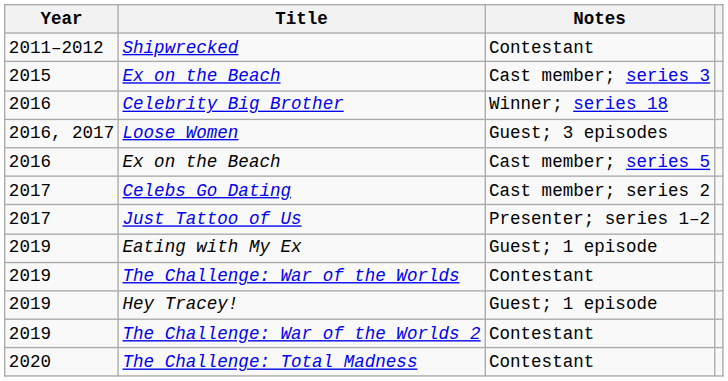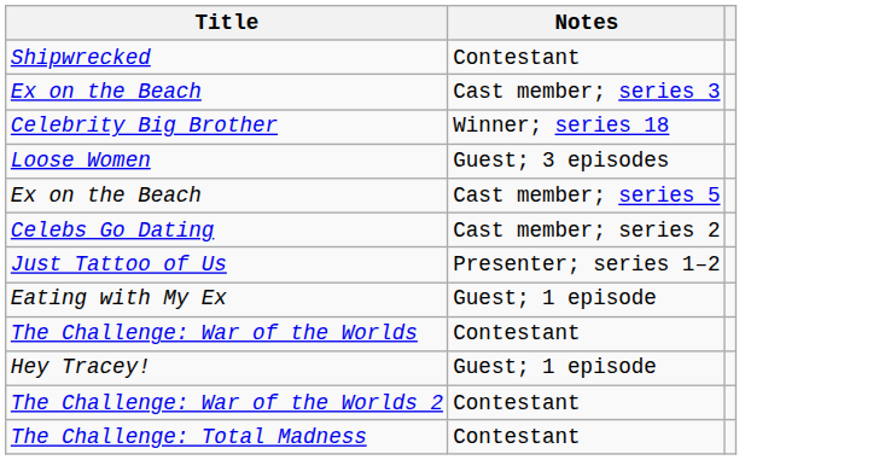- column: Year | 2011–2012 | 2015 | 2016 | 2016, 2017 | 2016 | 2017 | 2017 | 2019 | 2019 | 2019 | 2019 | 2020
